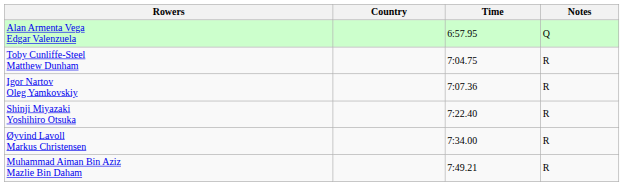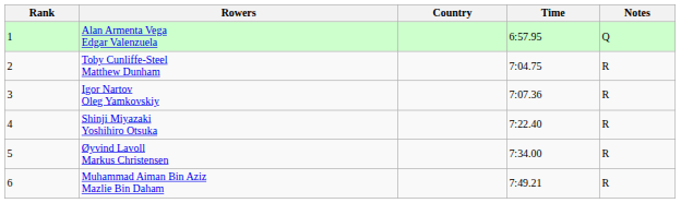+ column: Rank | 1 | 2 | 3 | 4 | 5 | 6
